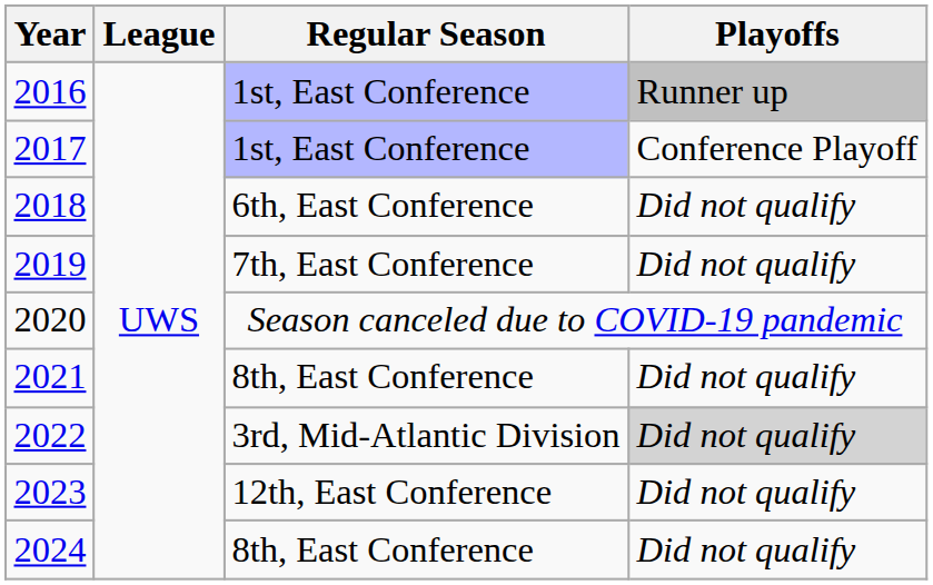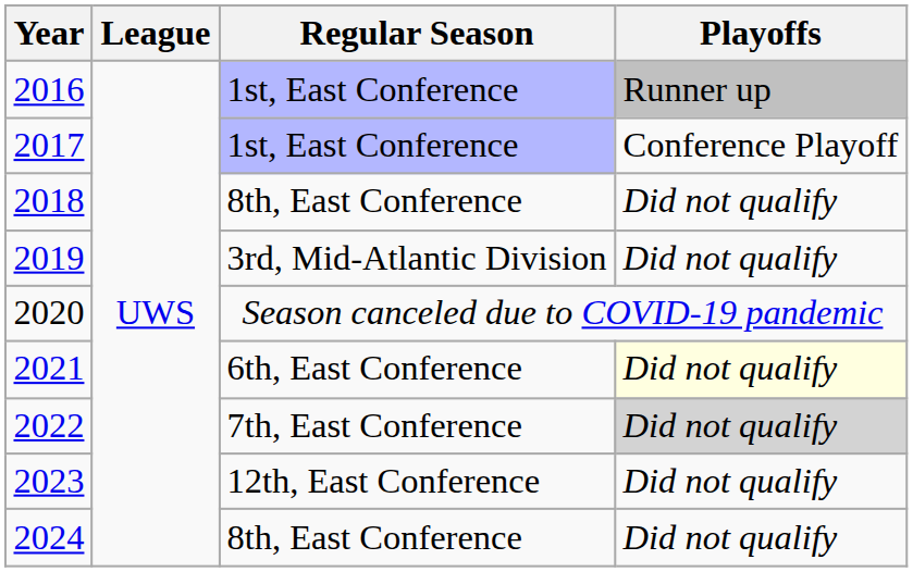2018 | Regular Season: 6th, East Conference -> 8th, East Conference
2019 | Regular Season: 7th, East Conference -> 3rd, Mid-Atlantic Division
2021 | Regular Season: 8th, East Conference -> 6th, East Conference
2021 | Playoffs: no background -> lightyellow background
2022 | Regular Season: 3rd, Mid-Atlantic Division -> 7th, East Conference
